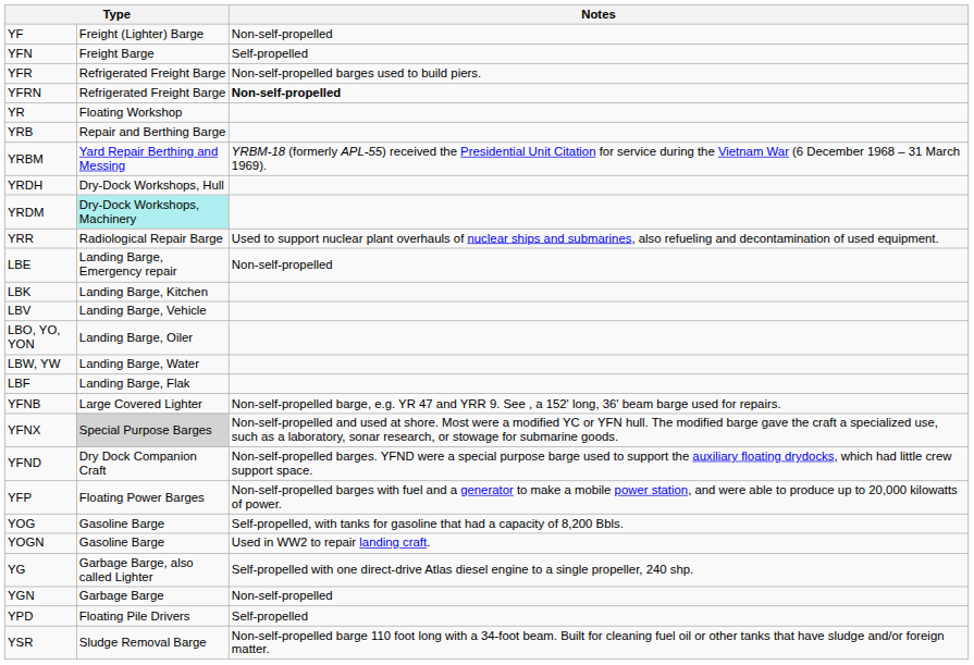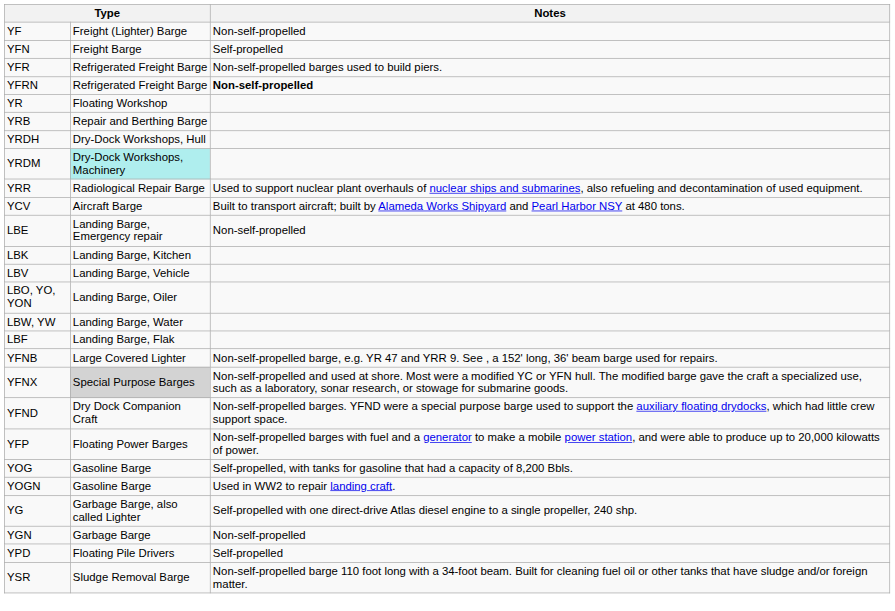- row: YRBM | Yard Repair Berthing and Messing | YRBM-18 (formerly APL-55) received the Presidential Unit Citation for service during the Vietnam War (6 December 1968 – 31 March 1969).
+ row: YCV | Aircraft Barge | Built to transport aircraft; built by Alameda Works Shipyard and Pearl Harbor NSY at 480 tons.
